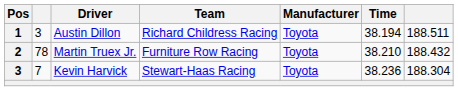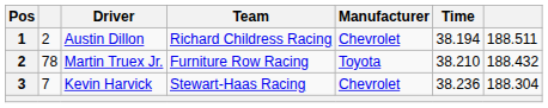Austin Dillon | column 2: 3 -> 2
Austin Dillon | Manufacturer: Toyota -> Chevrolet
Kevin Harvick | Manufacturer: Toyota -> Chevrolet
